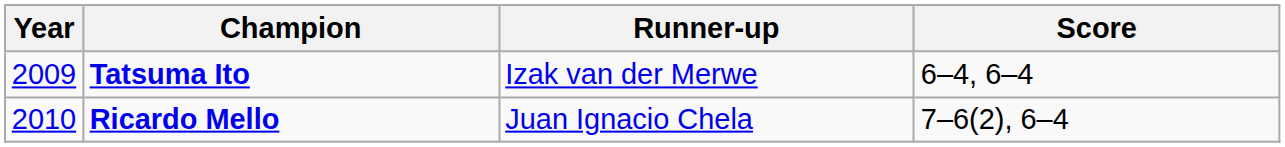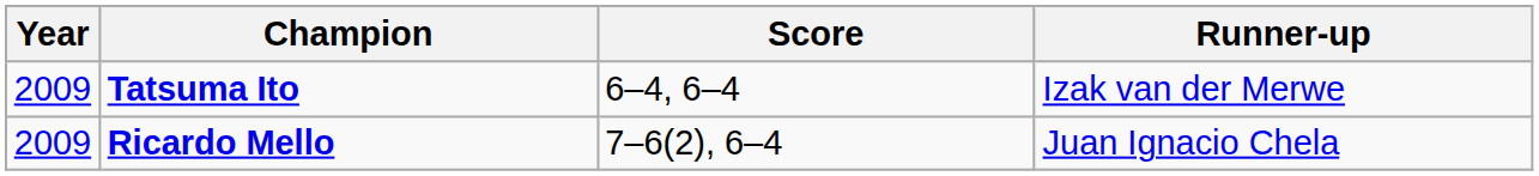columns swapped: Runner-up <-> Score
Ricardo Mello | Year: 2010 -> 2009
